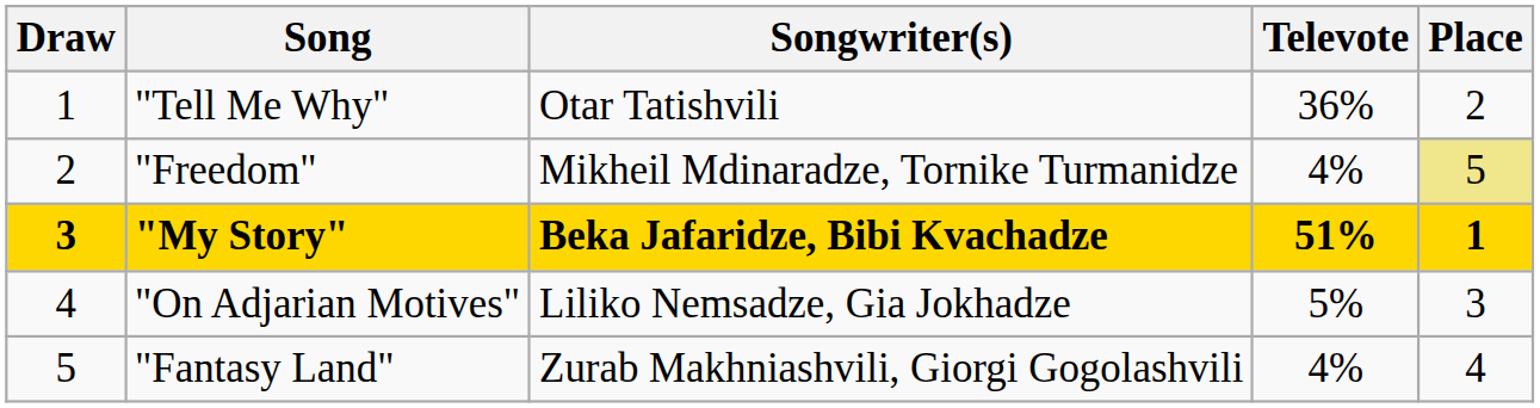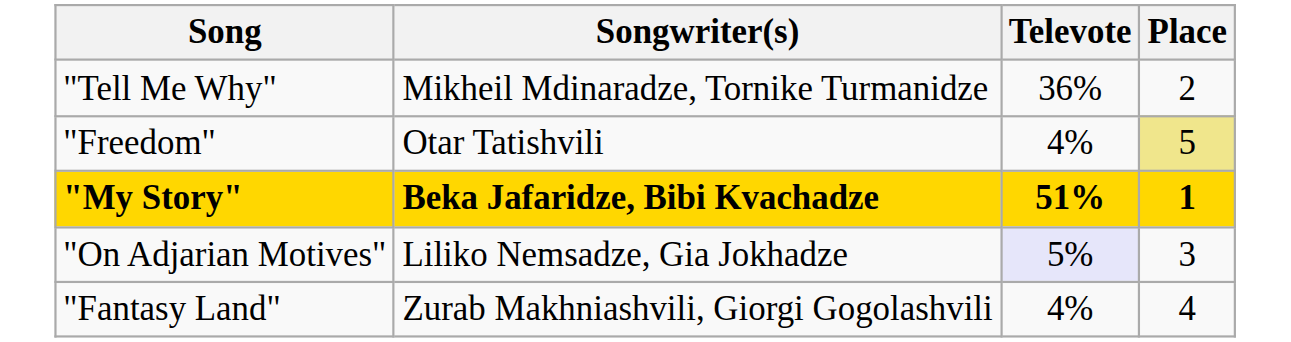- column: Draw | 1 | 2 | 3 | 4 | 5
"Tell Me Why" | Songwriter(s): Otar Tatishvili -> Mikheil Mdinaradze, Tornike Turmanidze
"Freedom" | Songwriter(s): Mikheil Mdinaradze, Tornike Turmanidze -> Otar Tatishvili
"On Adjarian Motives" | Televote: no background -> lavender background
